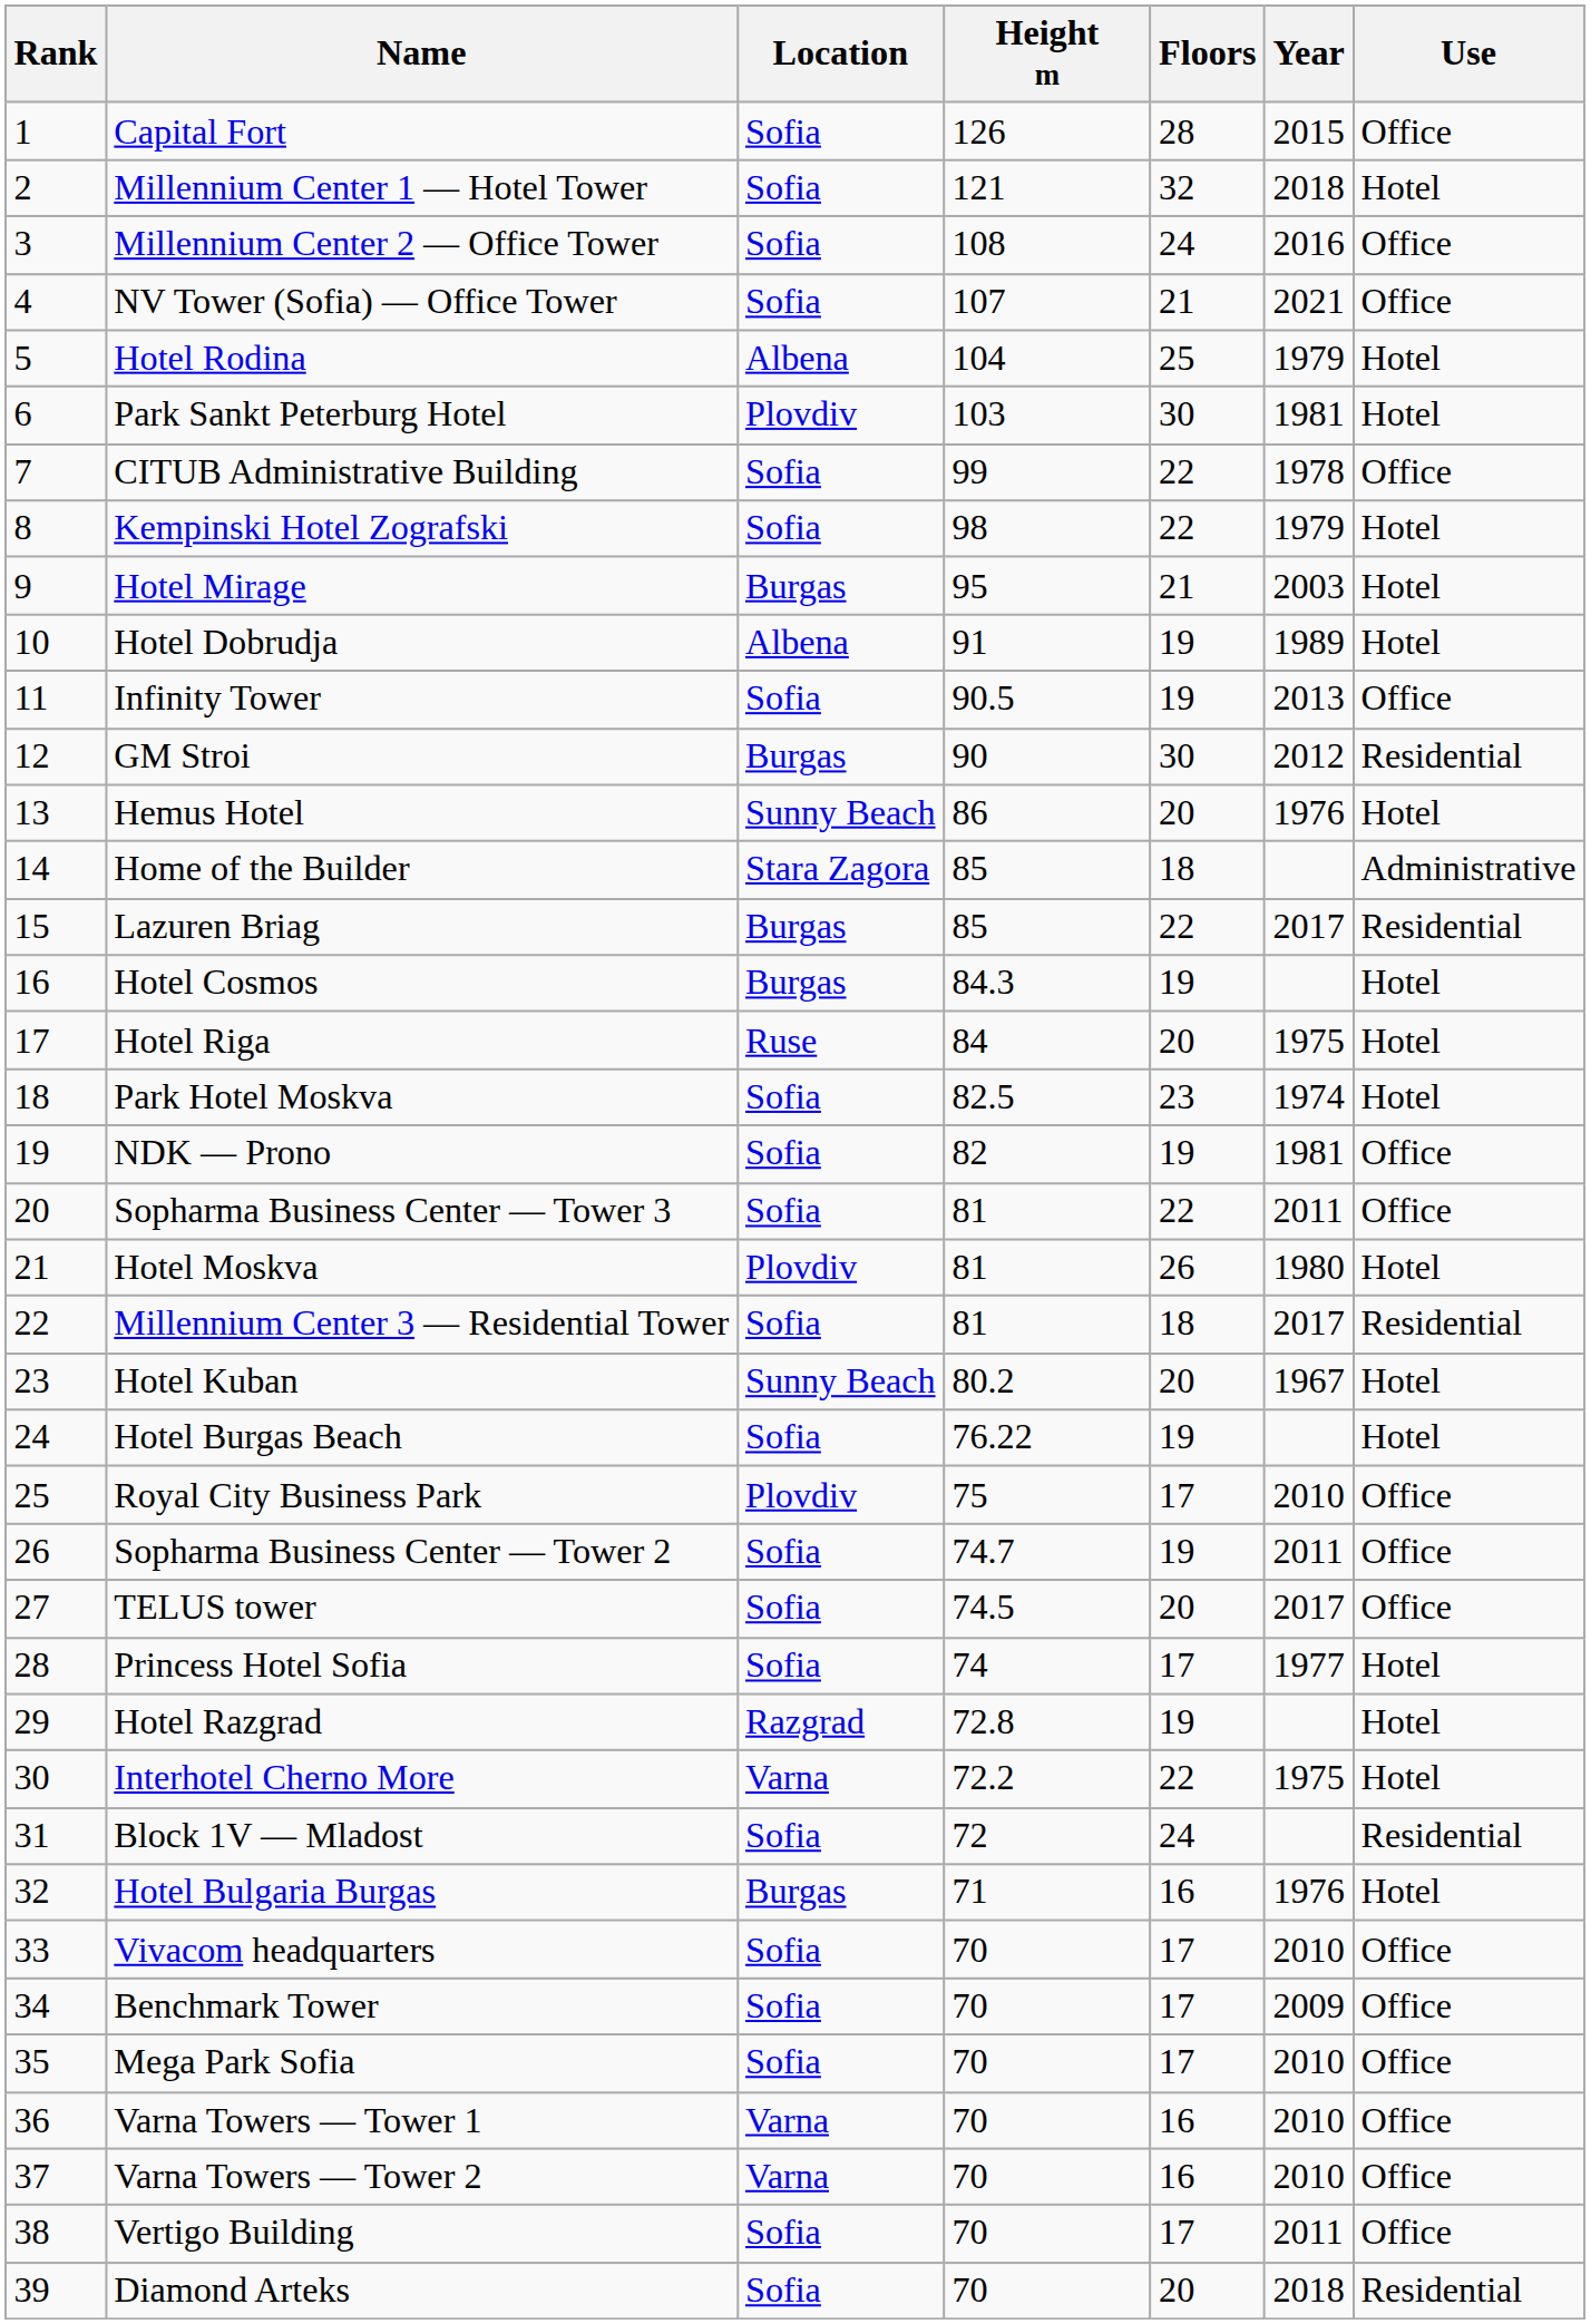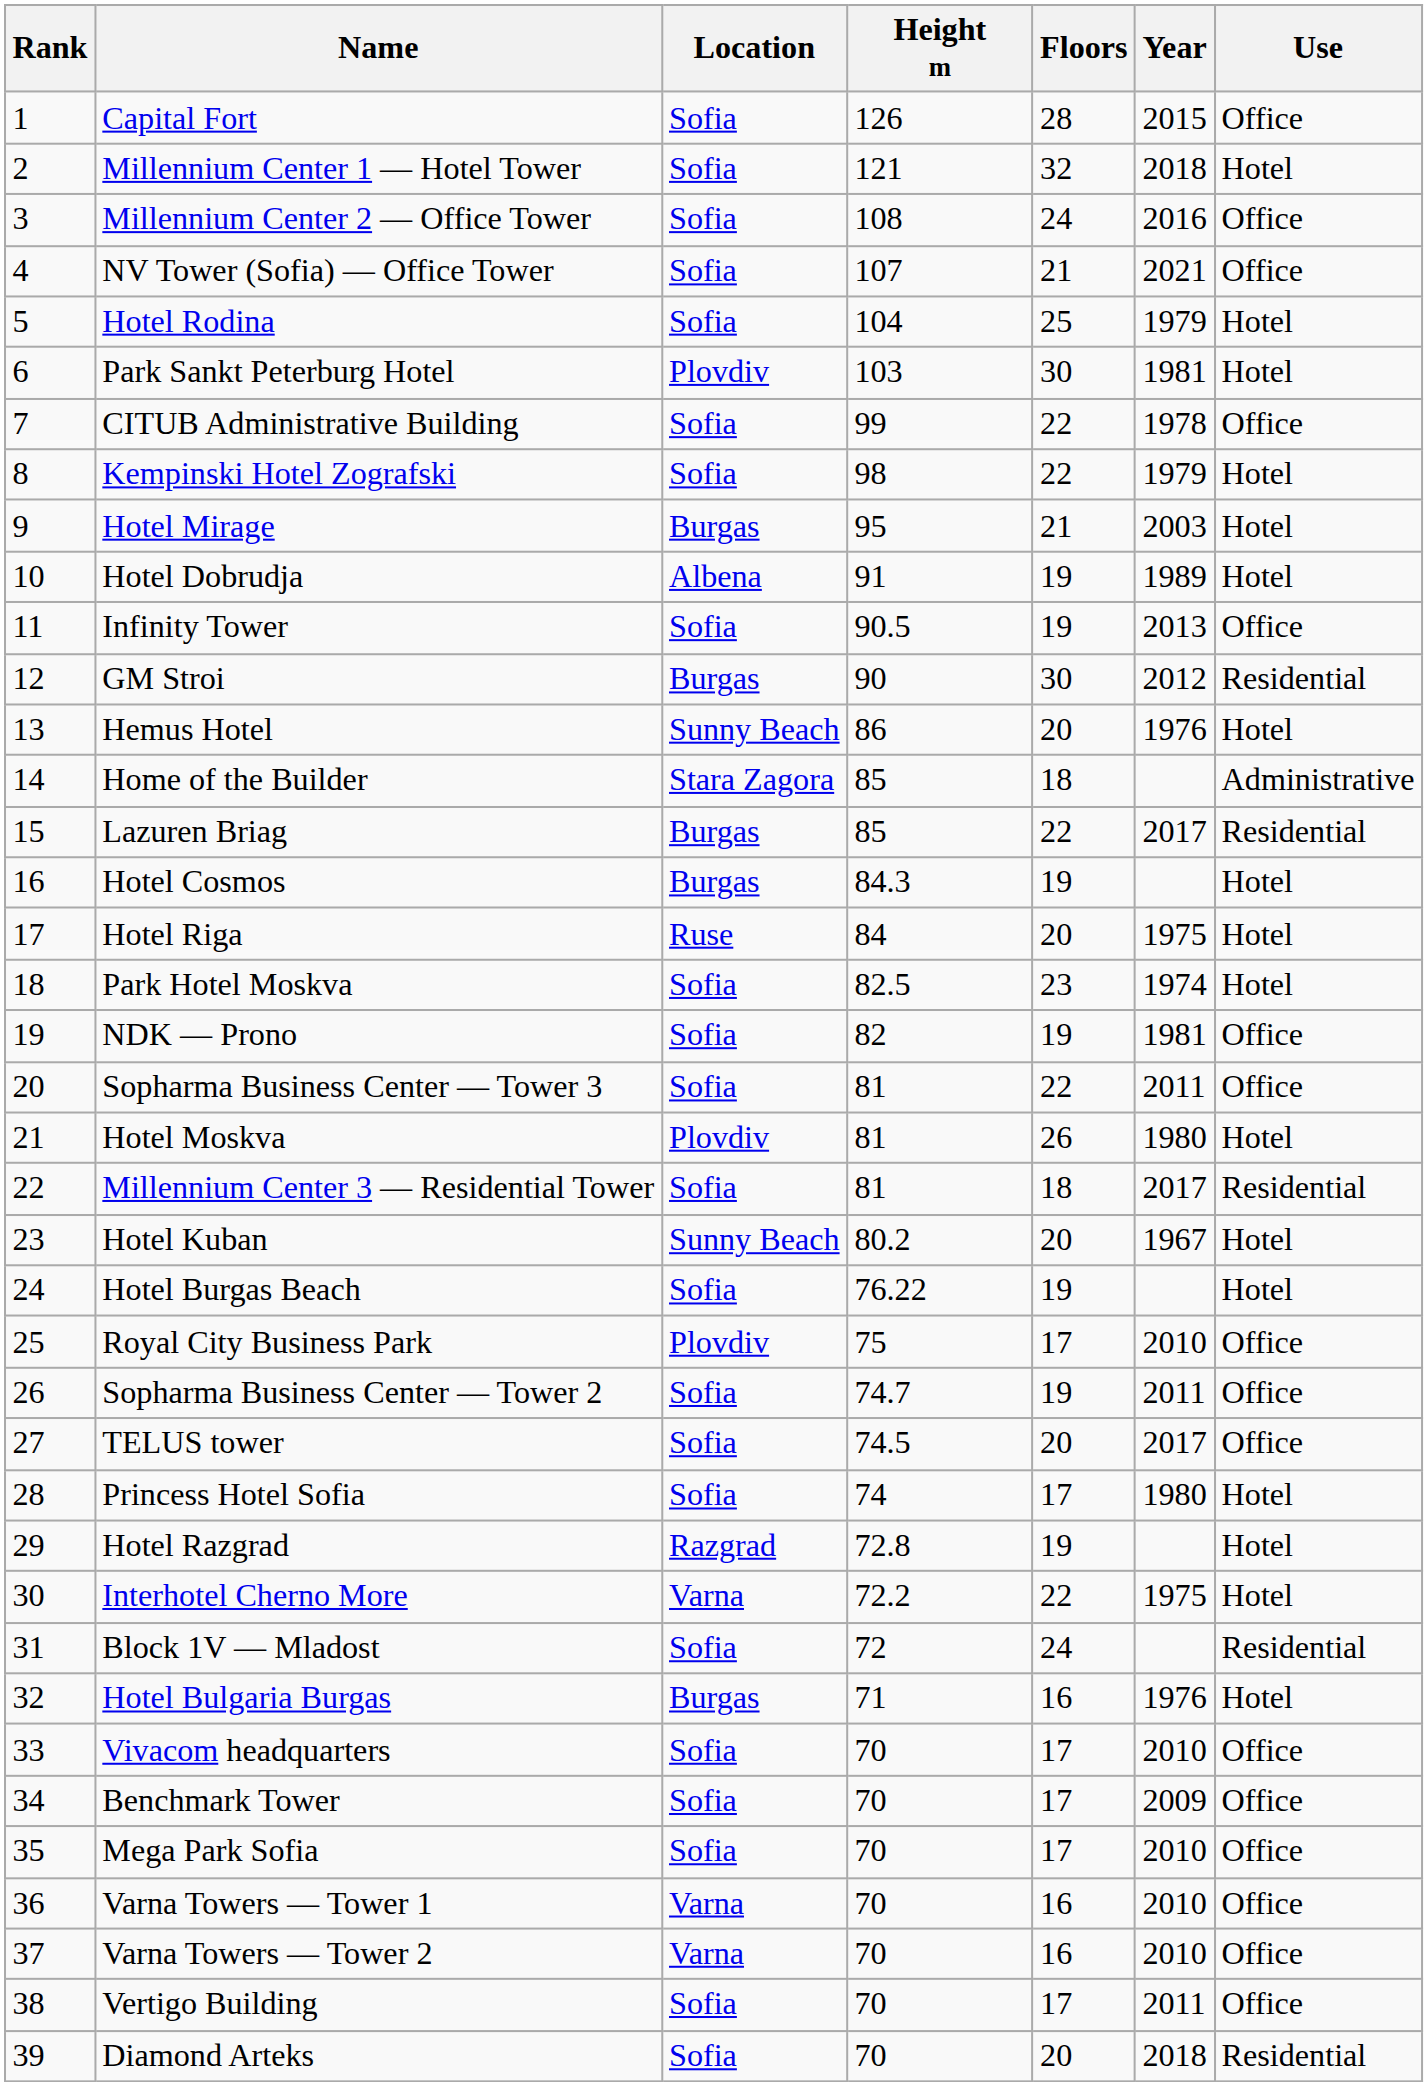Hotel Rodina | Location: Albena -> Sofia
Princess Hotel Sofia | Year: 1977 -> 1980
